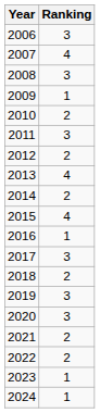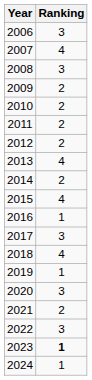2009 | Ranking: 1 -> 2
2011 | Ranking: 3 -> 2
2018 | Ranking: 2 -> 4
2019 | Ranking: 3 -> 1
2022 | Ranking: 2 -> 3
2023 | Ranking: normal -> bold
